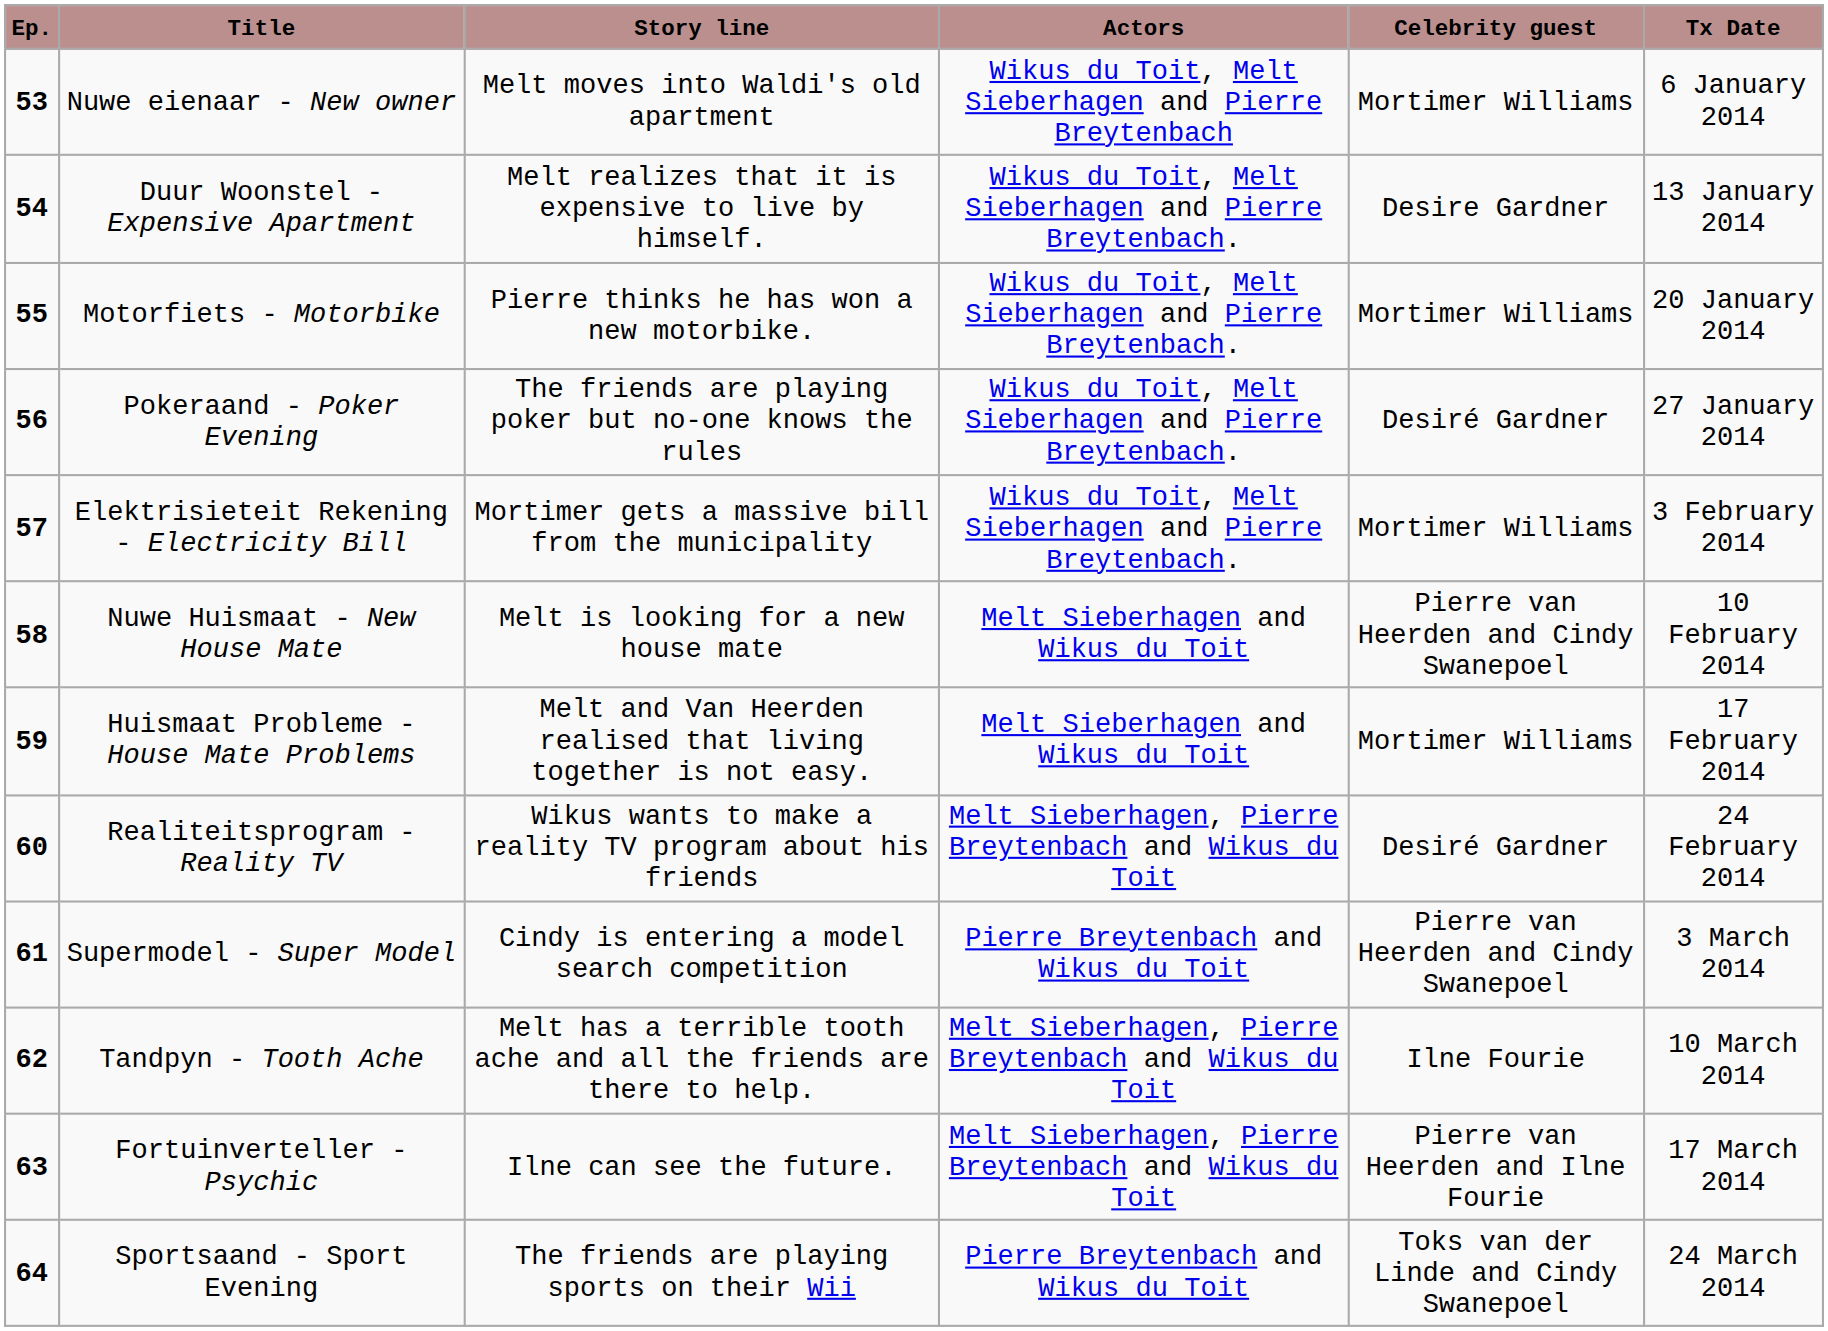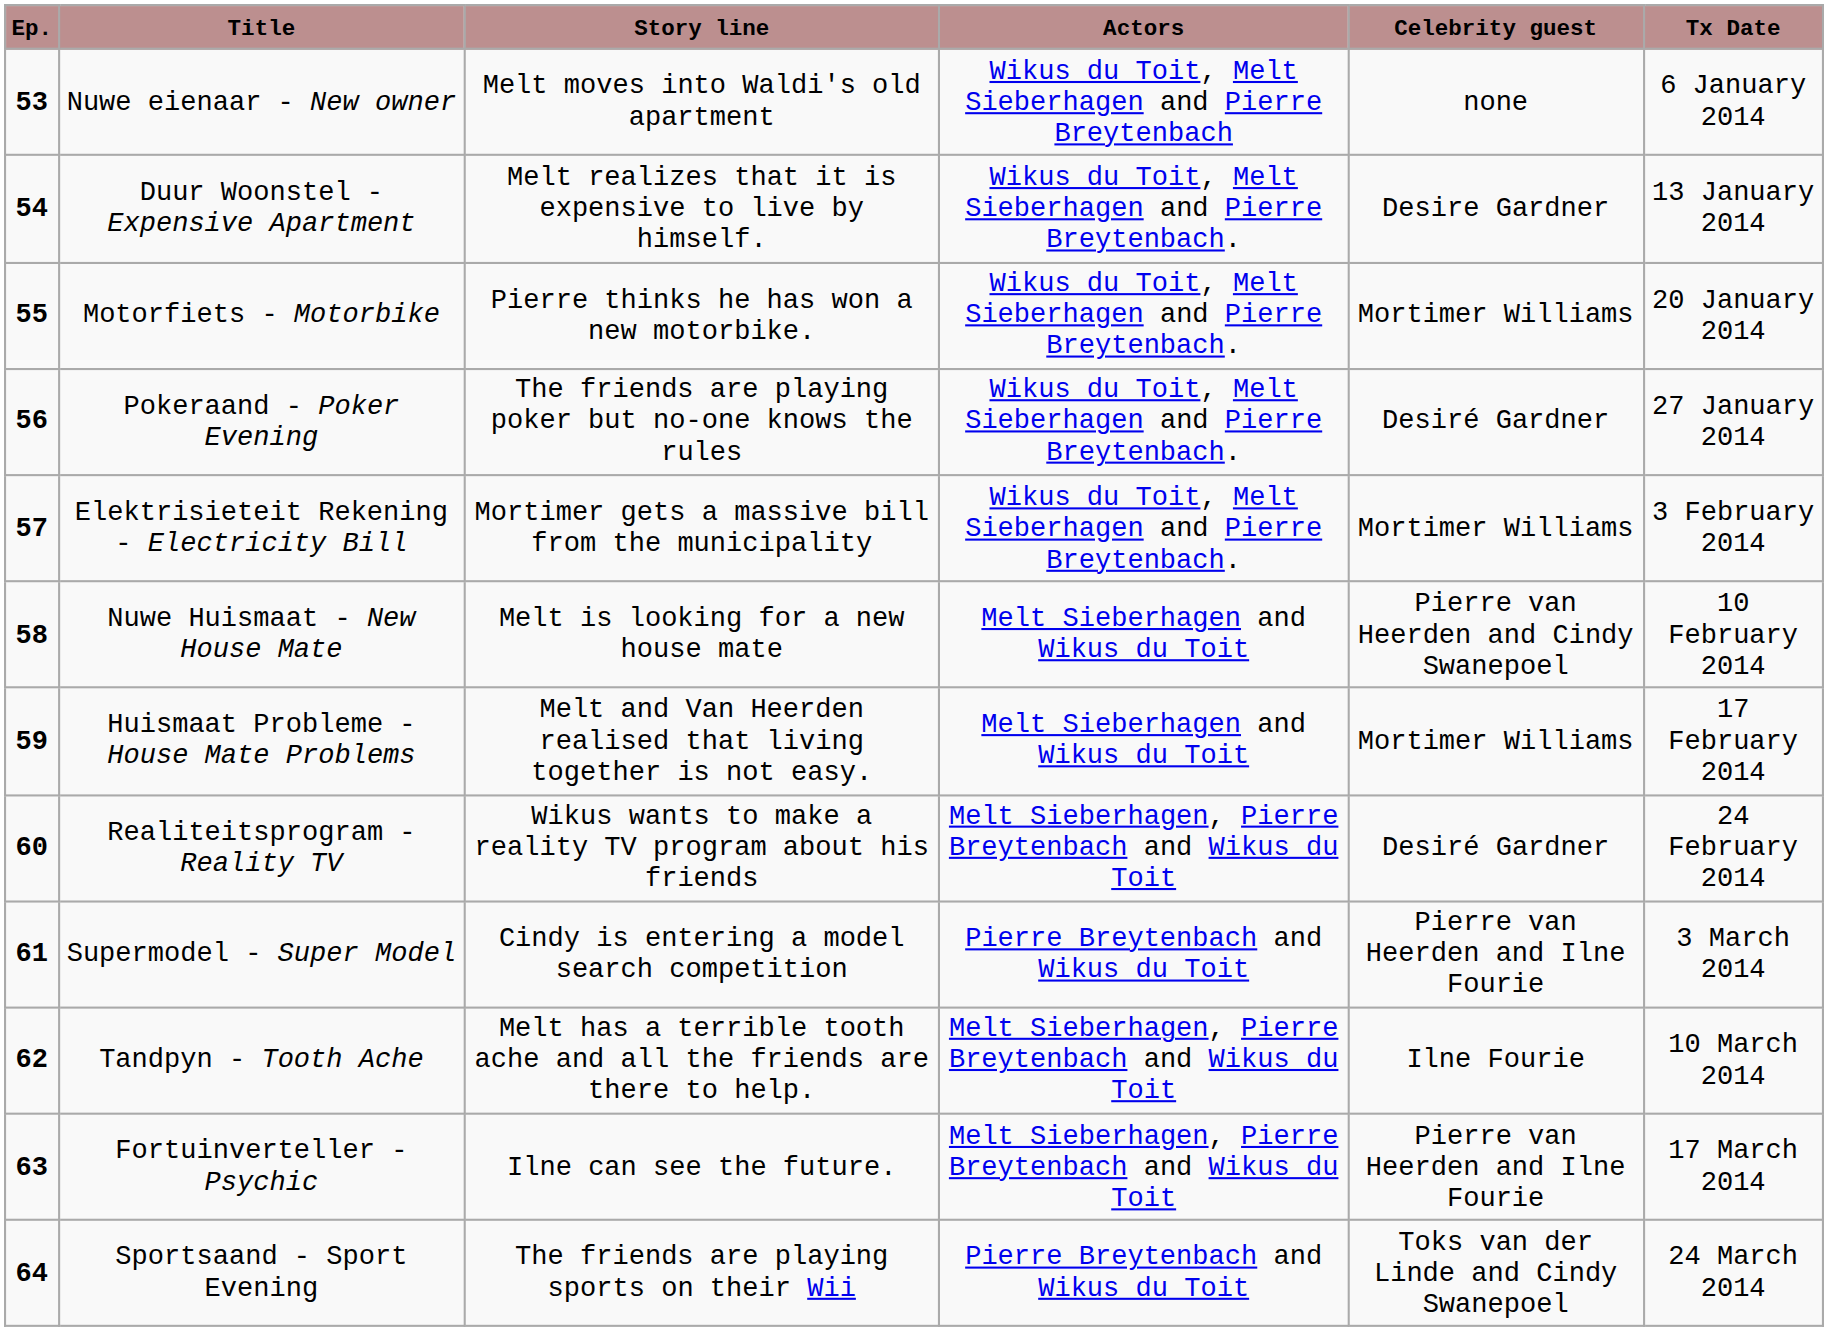Nuwe eienaar - New owner | Celebrity guest: Mortimer Williams -> none
Supermodel - Super Model | Celebrity guest: Pierre van Heerden and Cindy Swanepoel -> Pierre van Heerden and Ilne Fourie
